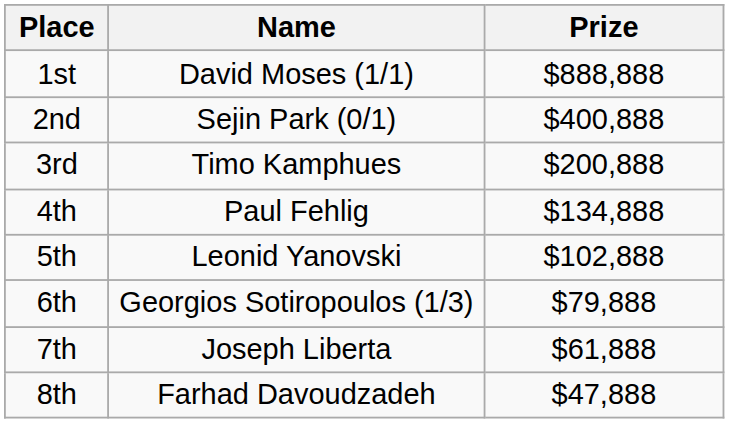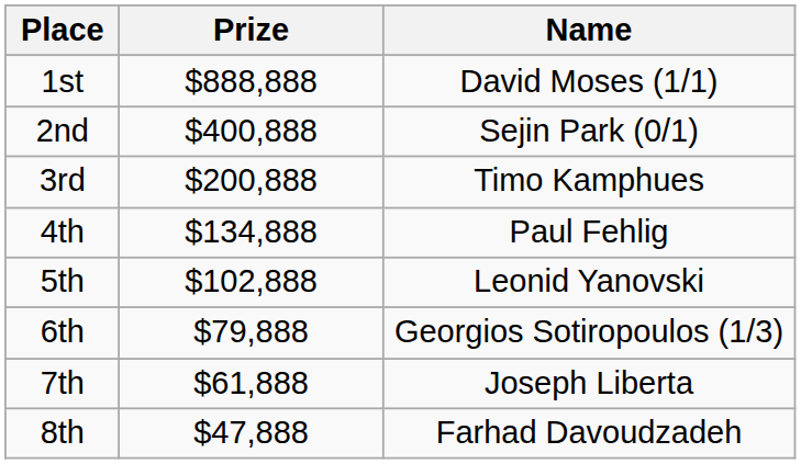columns swapped: Name <-> Prize
